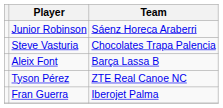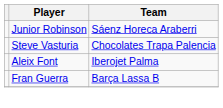Aleix Font | Team: Barça Lassa B -> Iberojet Palma
- row: Tyson Pérez | ZTE Real Canoe NC
Fran Guerra | Team: Iberojet Palma -> Barça Lassa B
